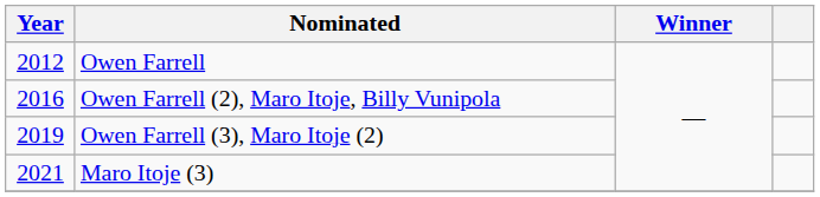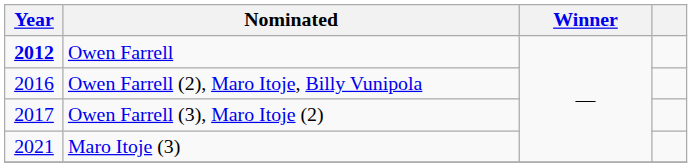Owen Farrell | Year: normal -> bold
Owen Farrell (3), Maro Itoje (2) | Year: 2019 -> 2017
